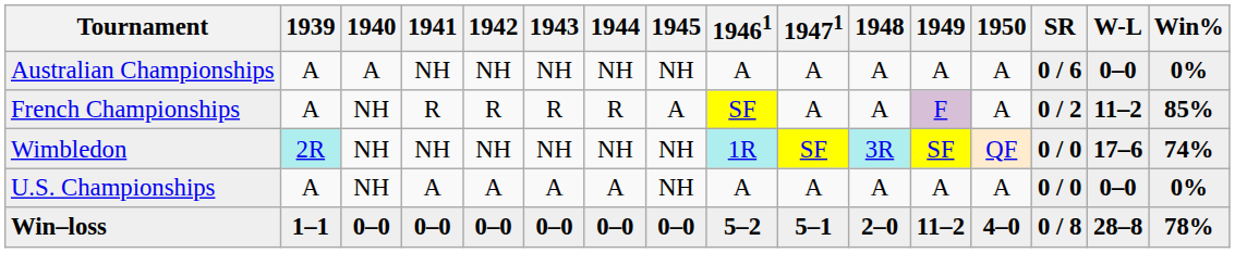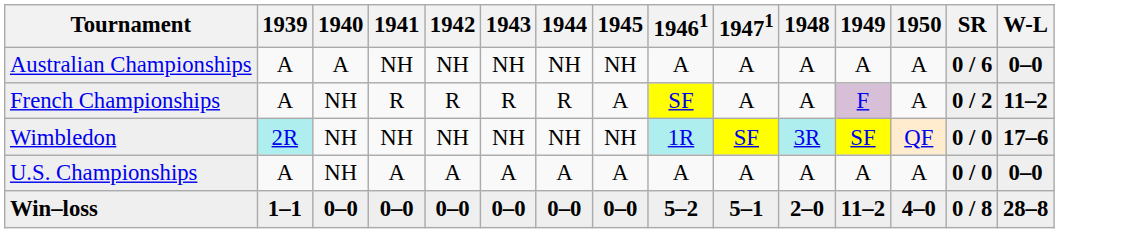- column: Win% | 0% | 85% | 74% | 0% | 78%
U.S. Championships | 1945: NH -> A
